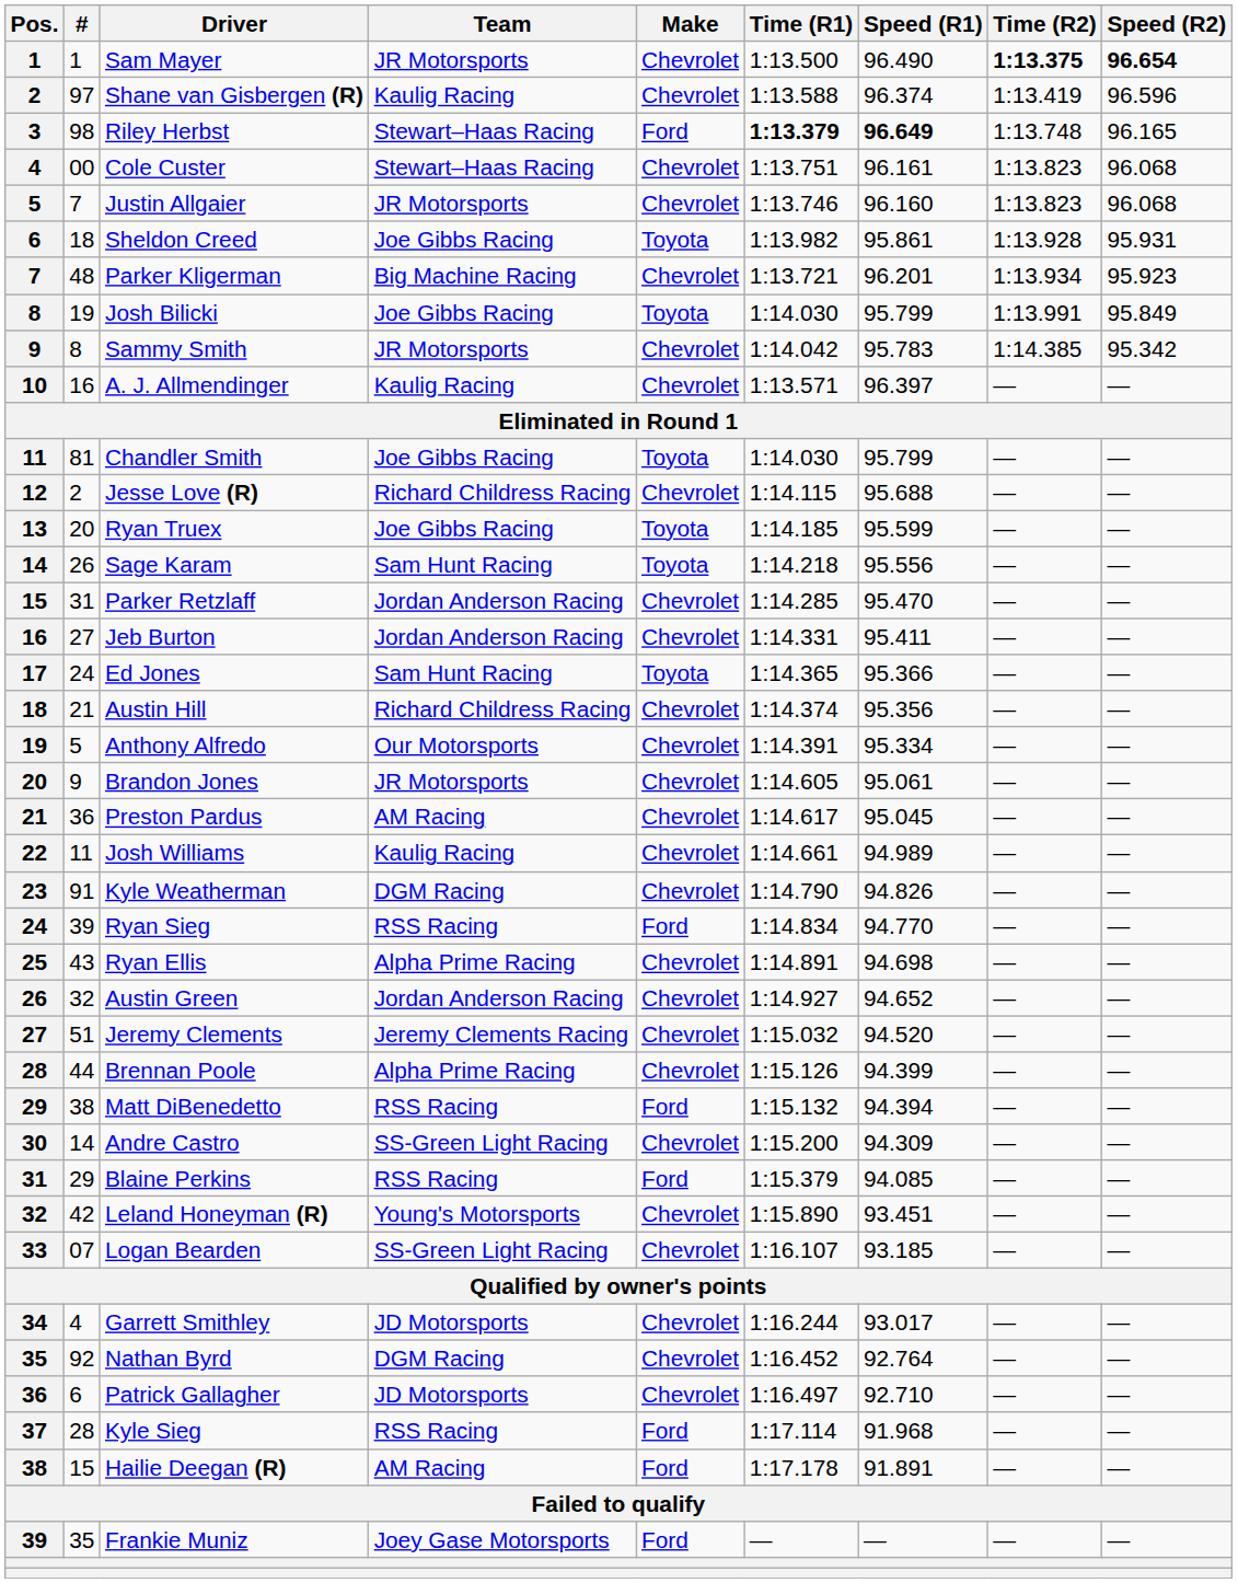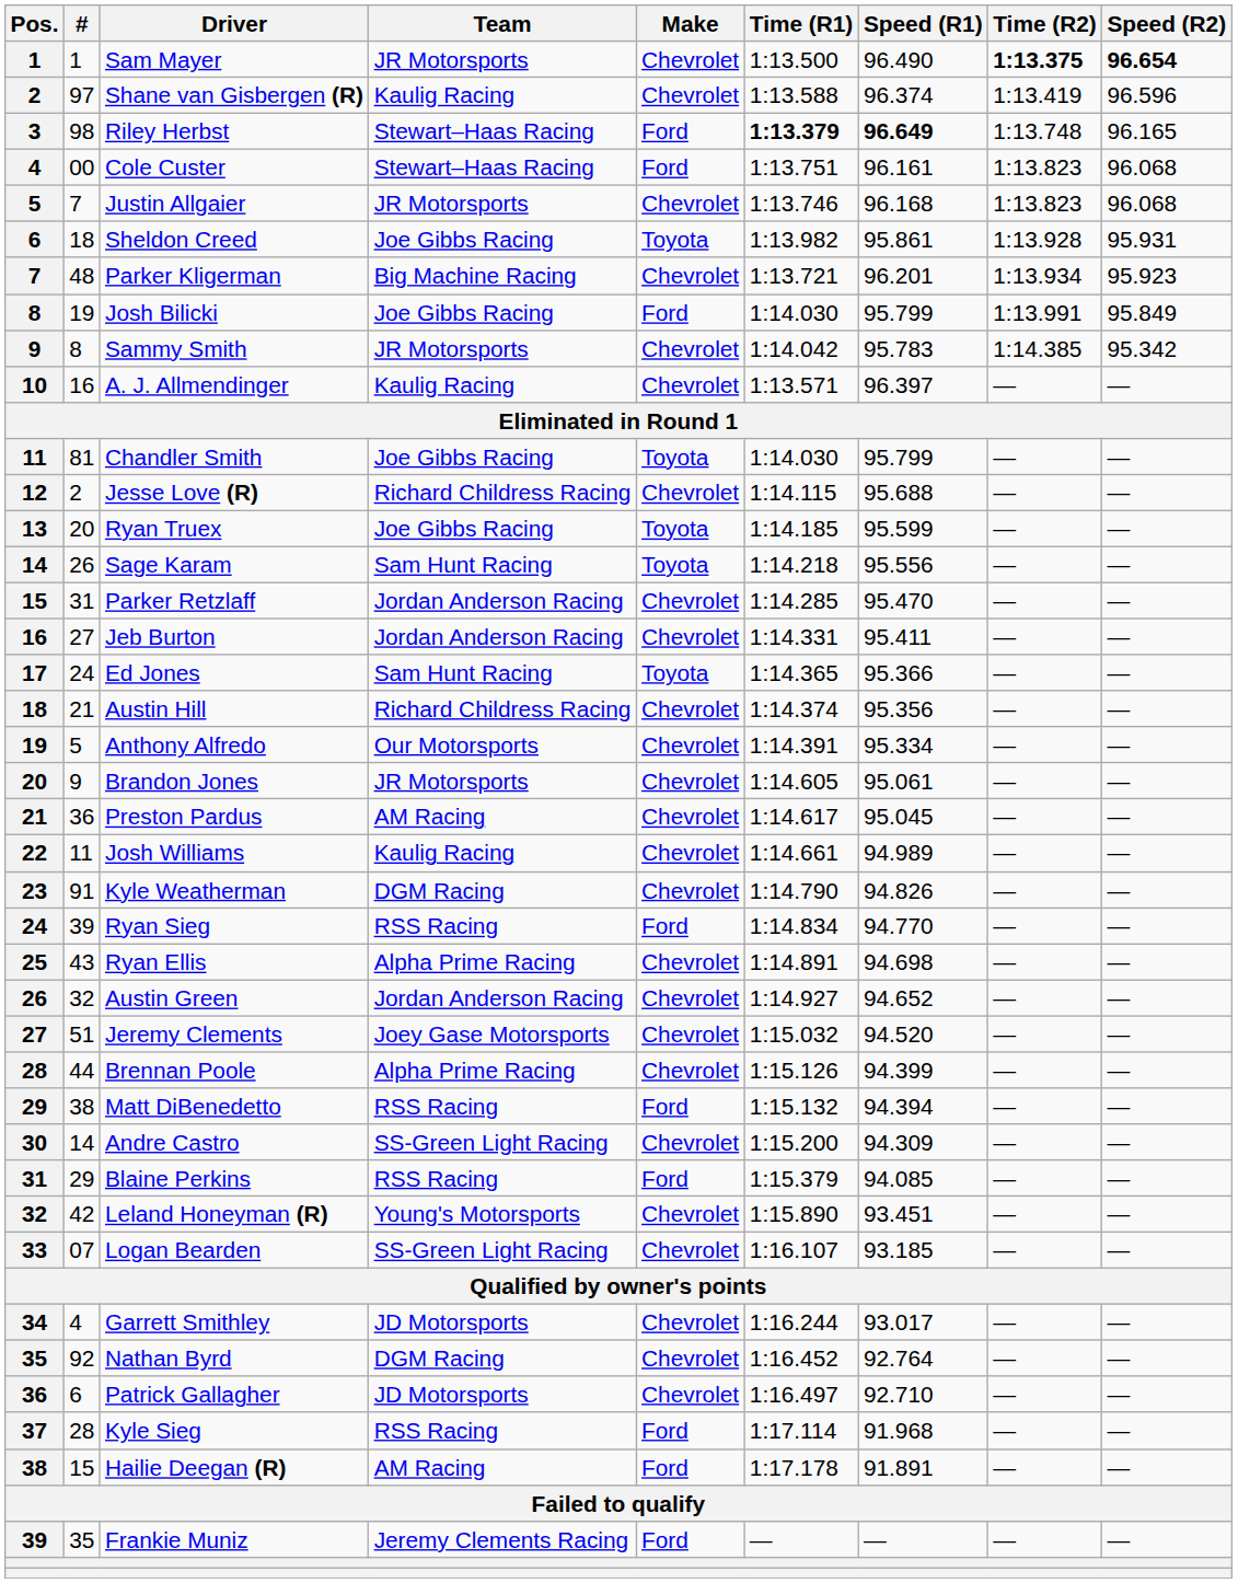Cole Custer | Make: Chevrolet -> Ford
Justin Allgaier | Speed (R1): 96.160 -> 96.168
Josh Bilicki | Make: Toyota -> Ford
Jeremy Clements | Team: Jeremy Clements Racing -> Joey Gase Motorsports
Frankie Muniz | Team: Joey Gase Motorsports -> Jeremy Clements Racing
